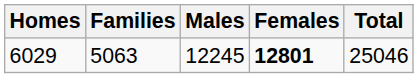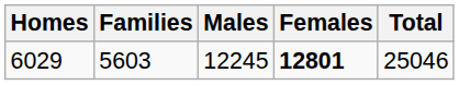6029 | Families: 5063 -> 5603
